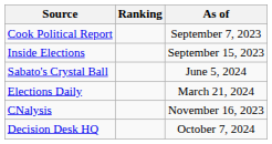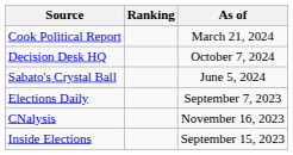Cook Political Report | As of: September 7, 2023 -> March 21, 2024
rows swapped: Inside Elections <-> Decision Desk HQ
Elections Daily | As of: March 21, 2024 -> September 7, 2023
